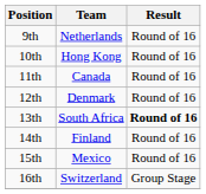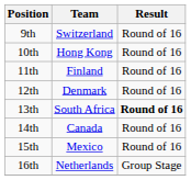9th | Team: Netherlands -> Switzerland
11th | Team: Canada -> Finland
14th | Team: Finland -> Canada
16th | Team: Switzerland -> Netherlands
